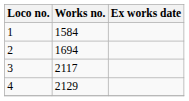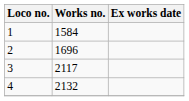2 | Works no.: 1694 -> 1696
4 | Works no.: 2129 -> 2132
